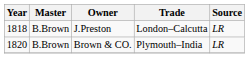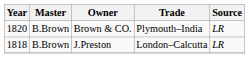rows swapped: J.Preston <-> Brown & CO.
